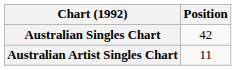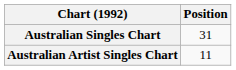Australian Singles Chart | Position: 42 -> 31
